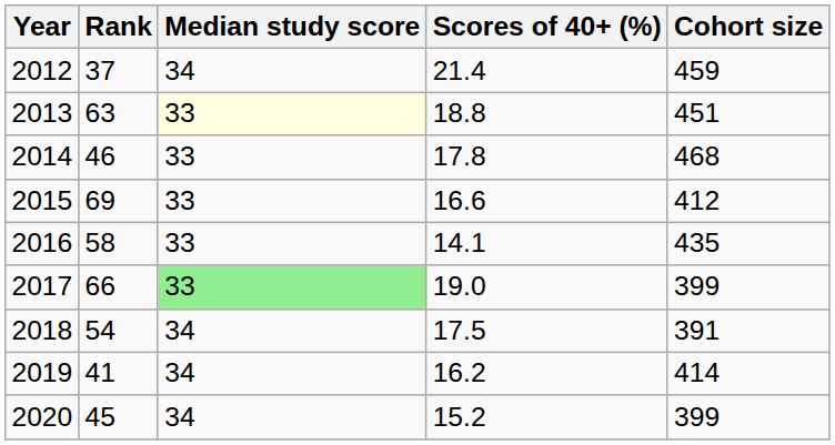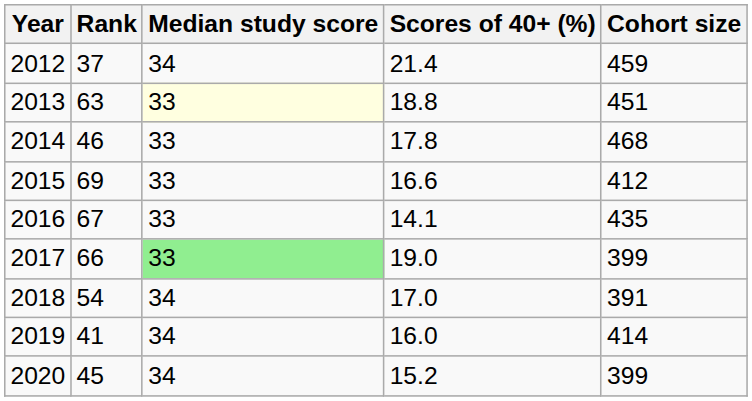2016 | Rank: 58 -> 67
2018 | Scores of 40+ (%): 17.5 -> 17.0
2019 | Scores of 40+ (%): 16.2 -> 16.0
